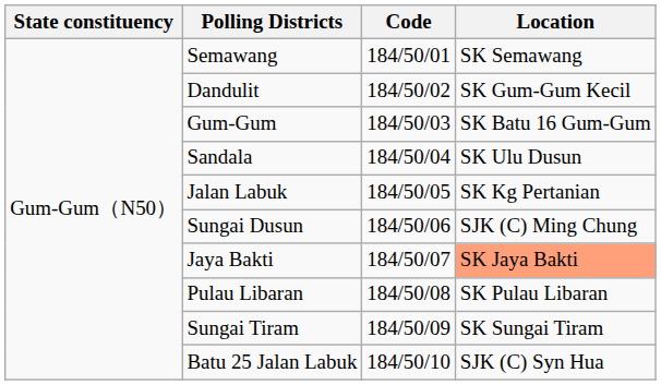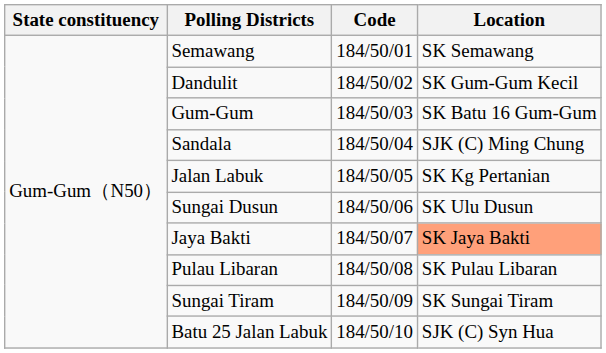Sandala | Location: SK Ulu Dusun -> SJK (C) Ming Chung
Sungai Dusun | Location: SJK (C) Ming Chung -> SK Ulu Dusun
